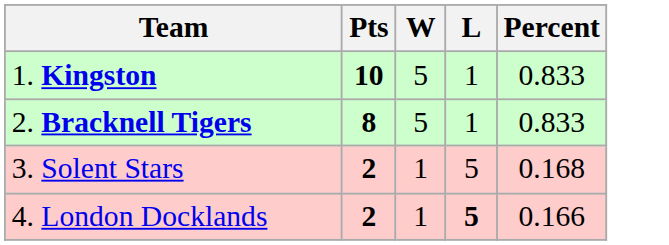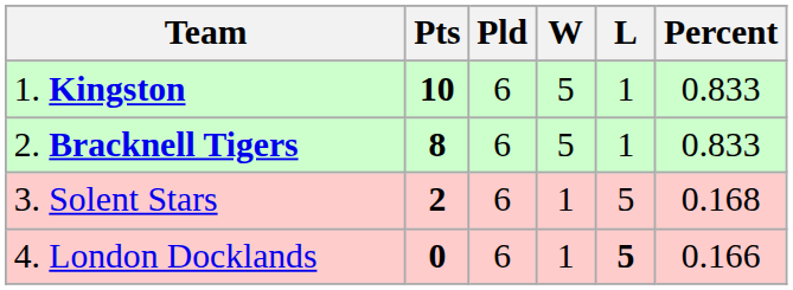+ column: Pld | 6 | 6 | 6 | 6
4. London Docklands | Pts: 2 -> 0
